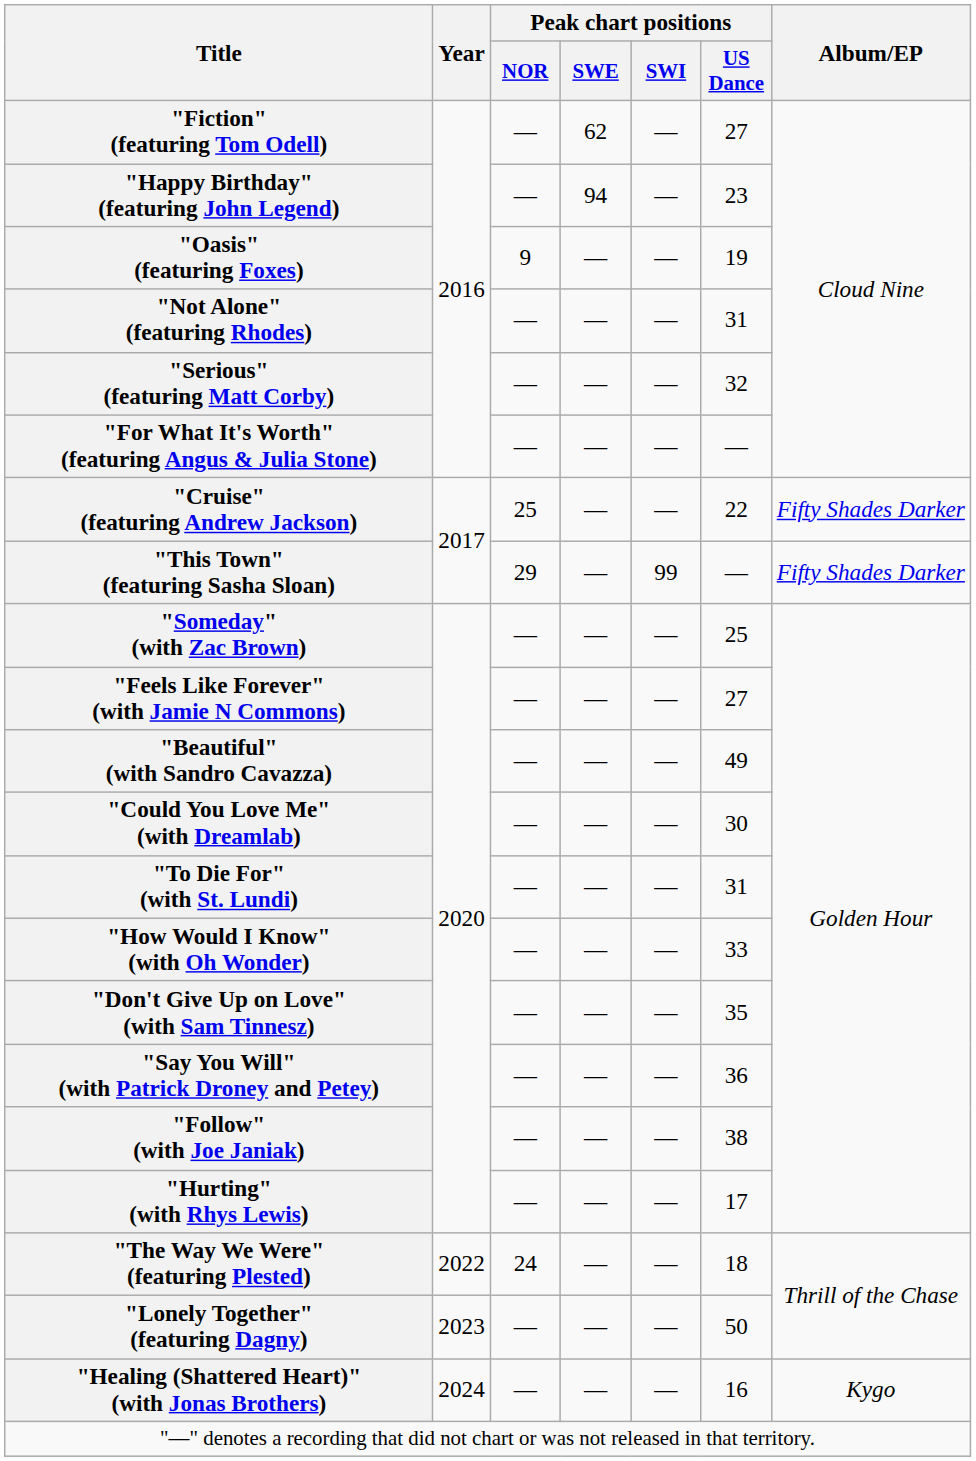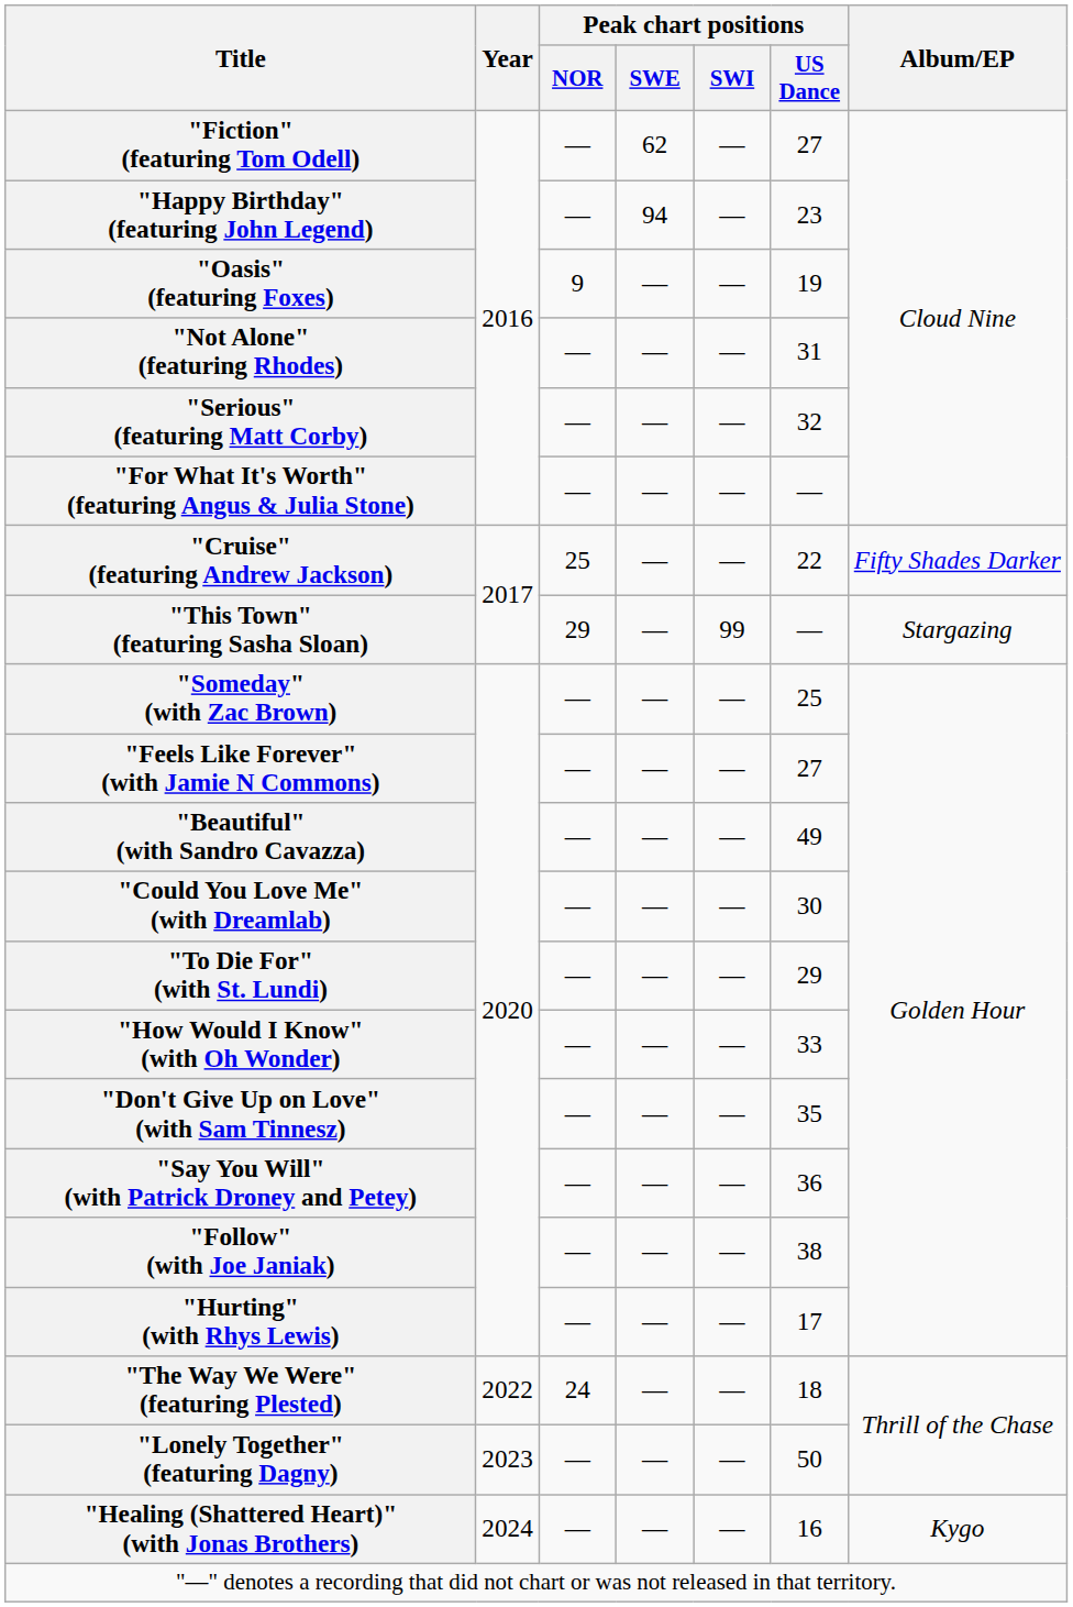"This Town" (featuring Sasha Sloan) | Album/EP: Fifty Shades Darker -> Stargazing
"To Die For" (with St. Lundi) | Peak chart positions / US Dance: 31 -> 29
